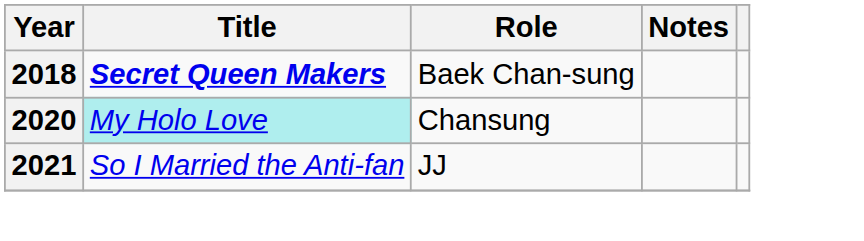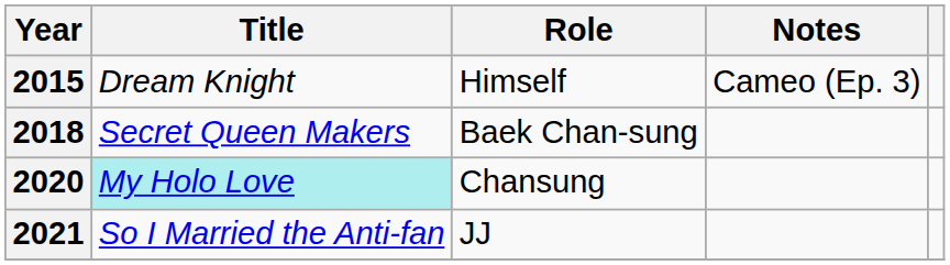+ row: 2015 | Dream Knight | Himself | Cameo (Ep. 3)
2018 | Title: bold -> normal
